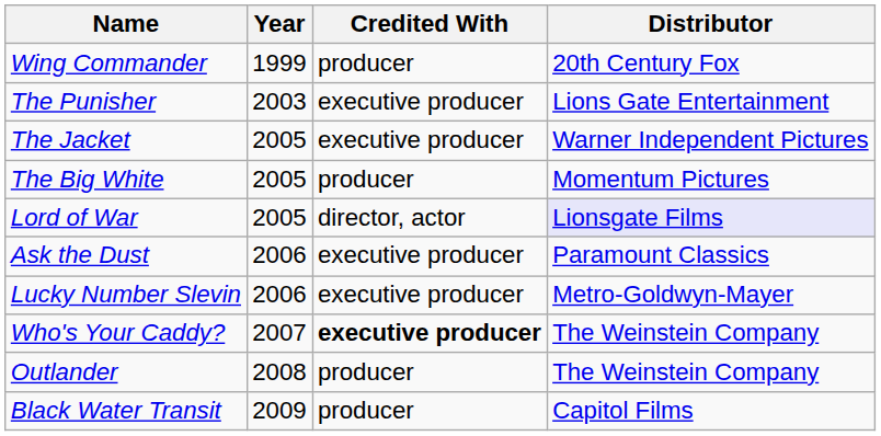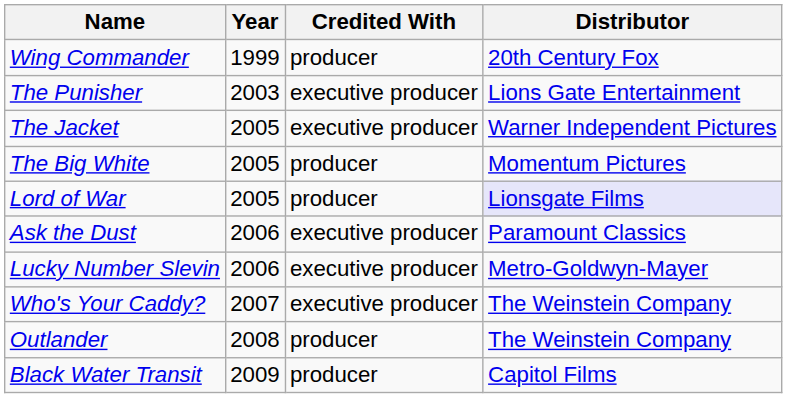Lord of War | Credited With: director, actor -> producer
Who's Your Caddy? | Credited With: bold -> normal
